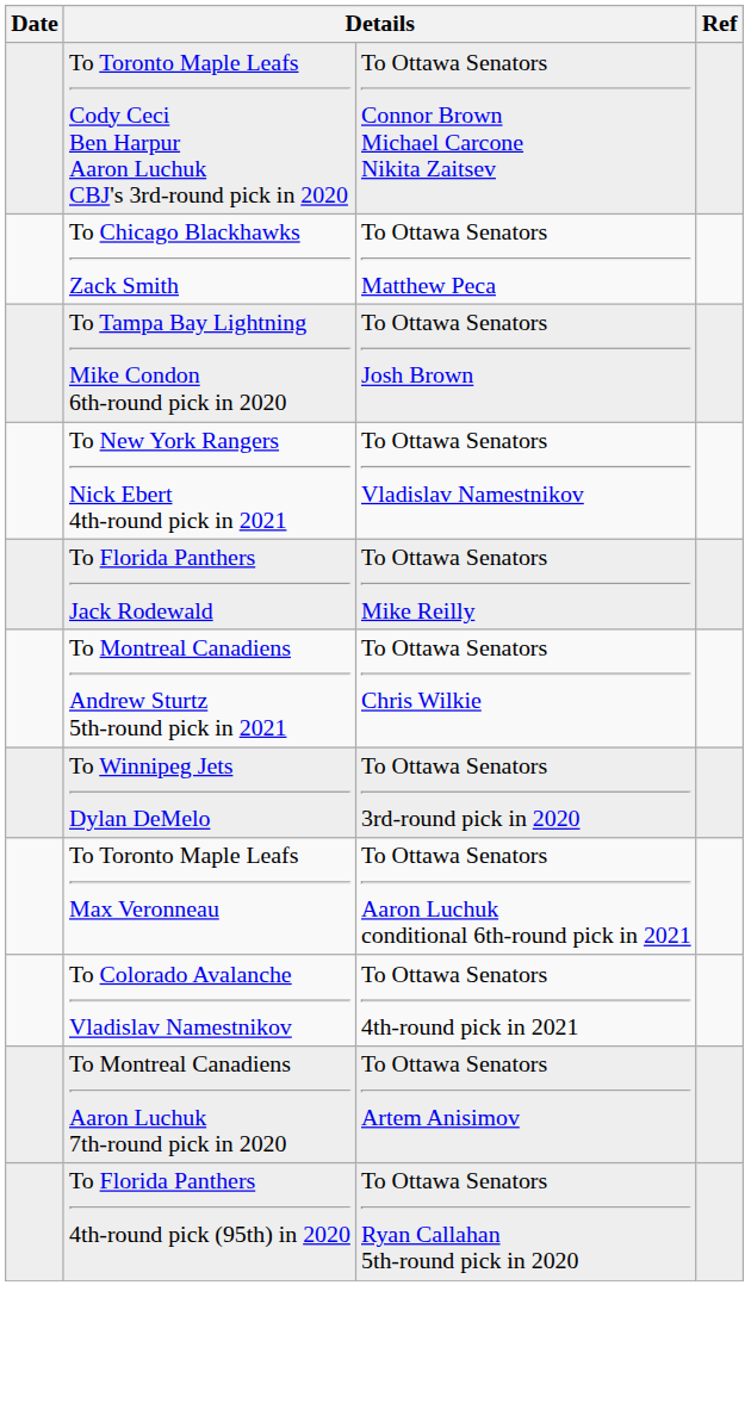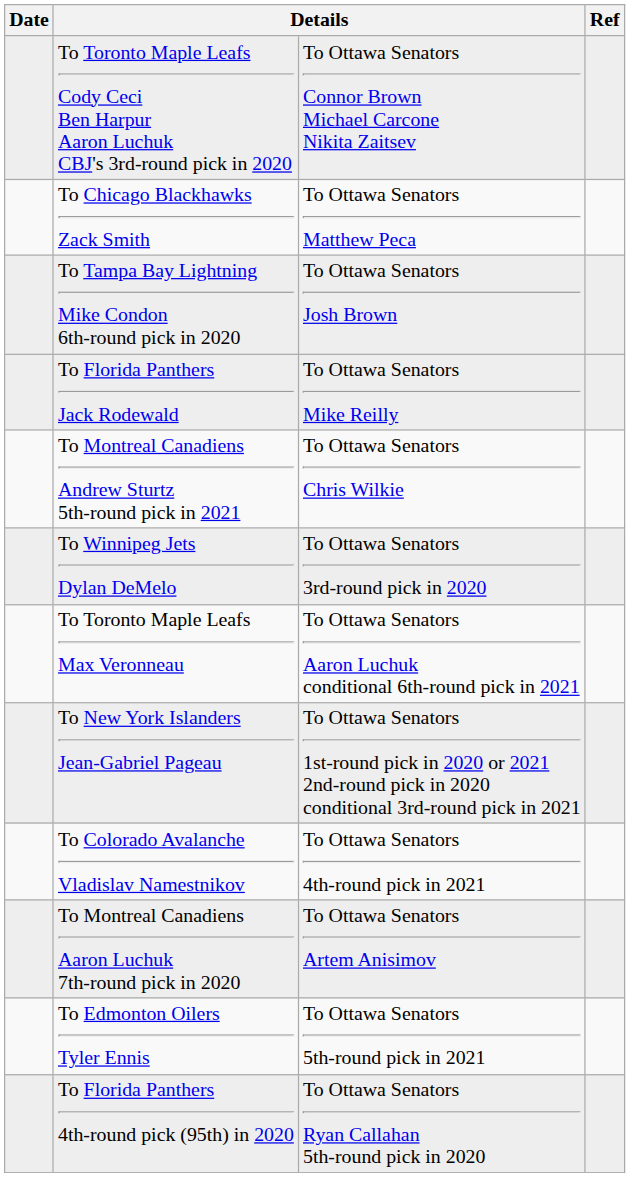- row: To New York Rangers Nick Ebert 4th-round pick in 2021 | To Ottawa Senators Vladislav Namestnikov
+ row: To New York Islanders Jean-Gabriel Pageau | To Ottawa Senators 1st-round pick in 2020 or 2021 2nd-round pick in 2020 conditional 3rd-round pick in 2021
+ row: To Edmonton Oilers Tyler Ennis | To Ottawa Senators 5th-round pick in 2021
